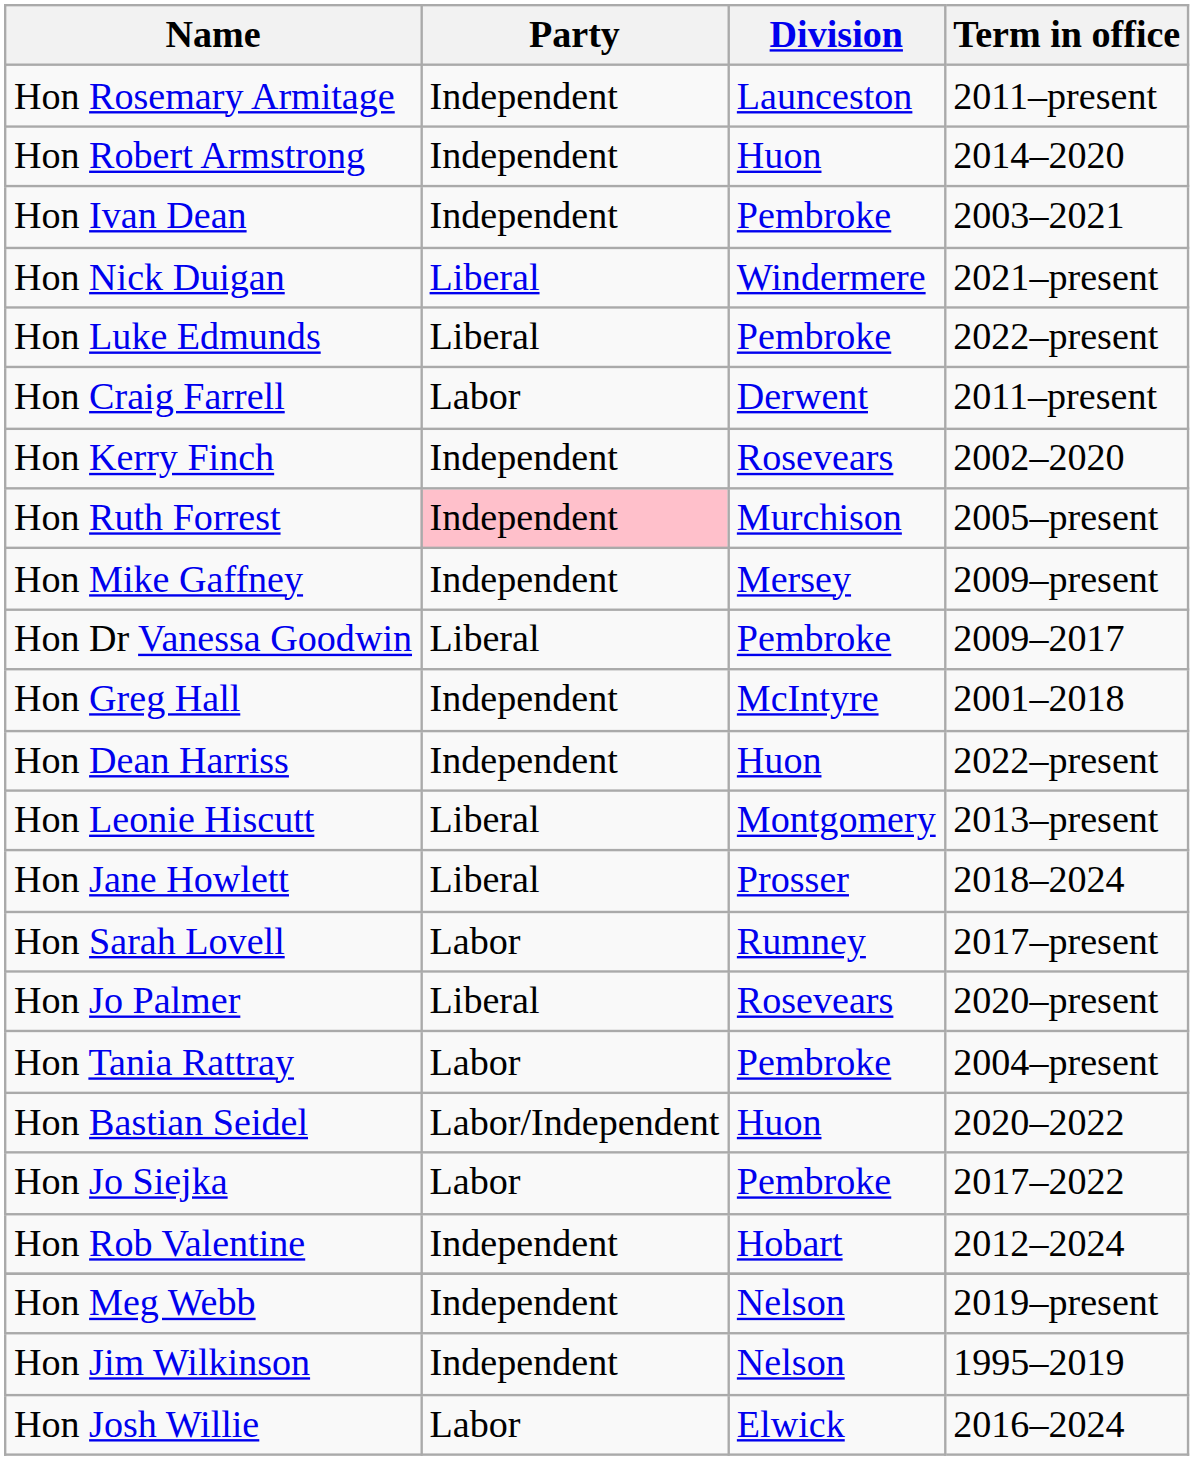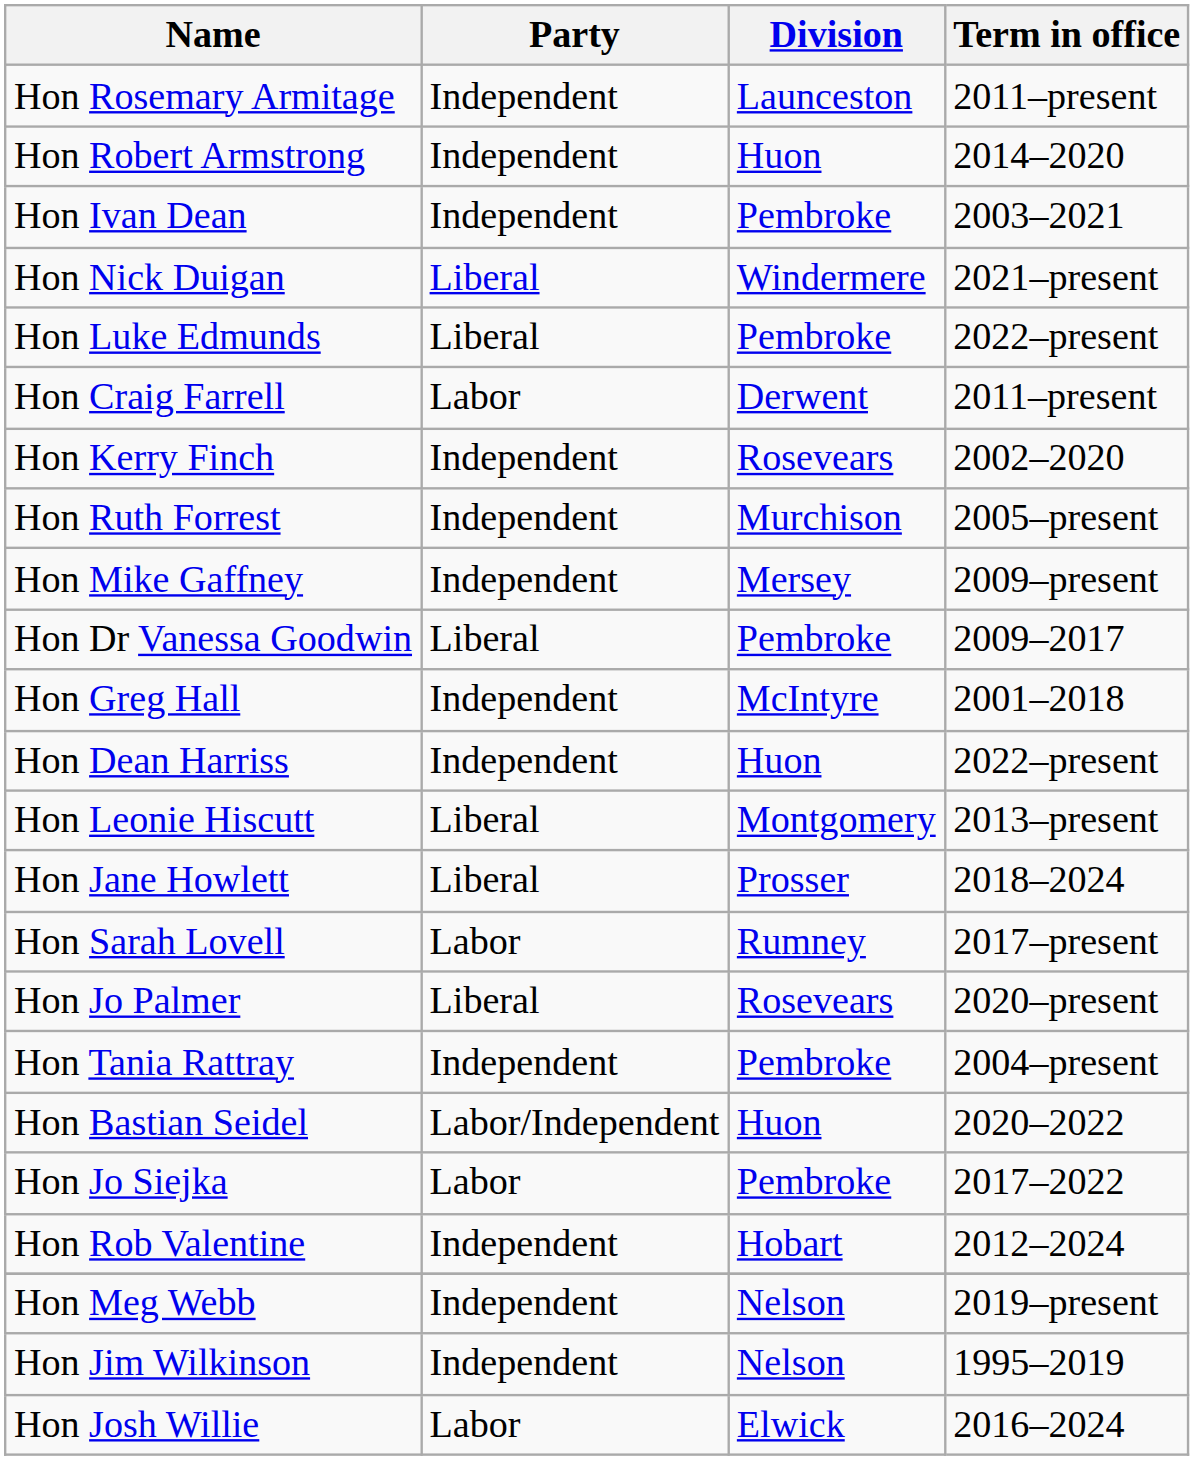Hon Ruth Forrest | Party: pink background -> no background
Hon Tania Rattray | Party: Labor -> Independent
